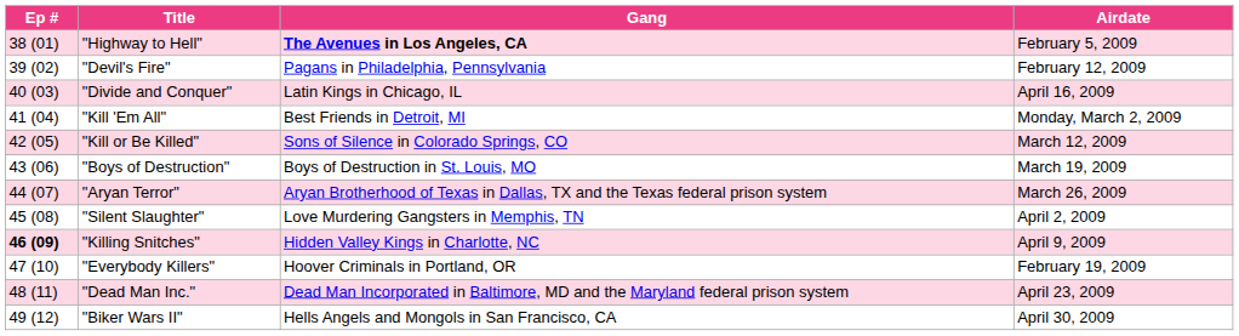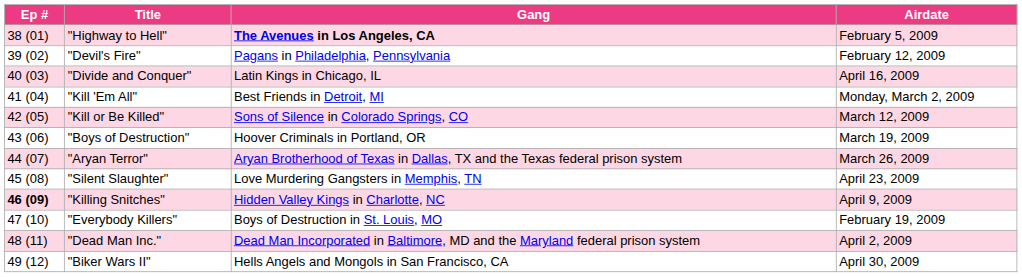"Boys of Destruction" | Gang: Boys of Destruction in St. Louis, MO -> Hoover Criminals in Portland, OR
"Silent Slaughter" | Airdate: April 2, 2009 -> April 23, 2009
"Everybody Killers" | Gang: Hoover Criminals in Portland, OR -> Boys of Destruction in St. Louis, MO
"Dead Man Inc." | Airdate: April 23, 2009 -> April 2, 2009
